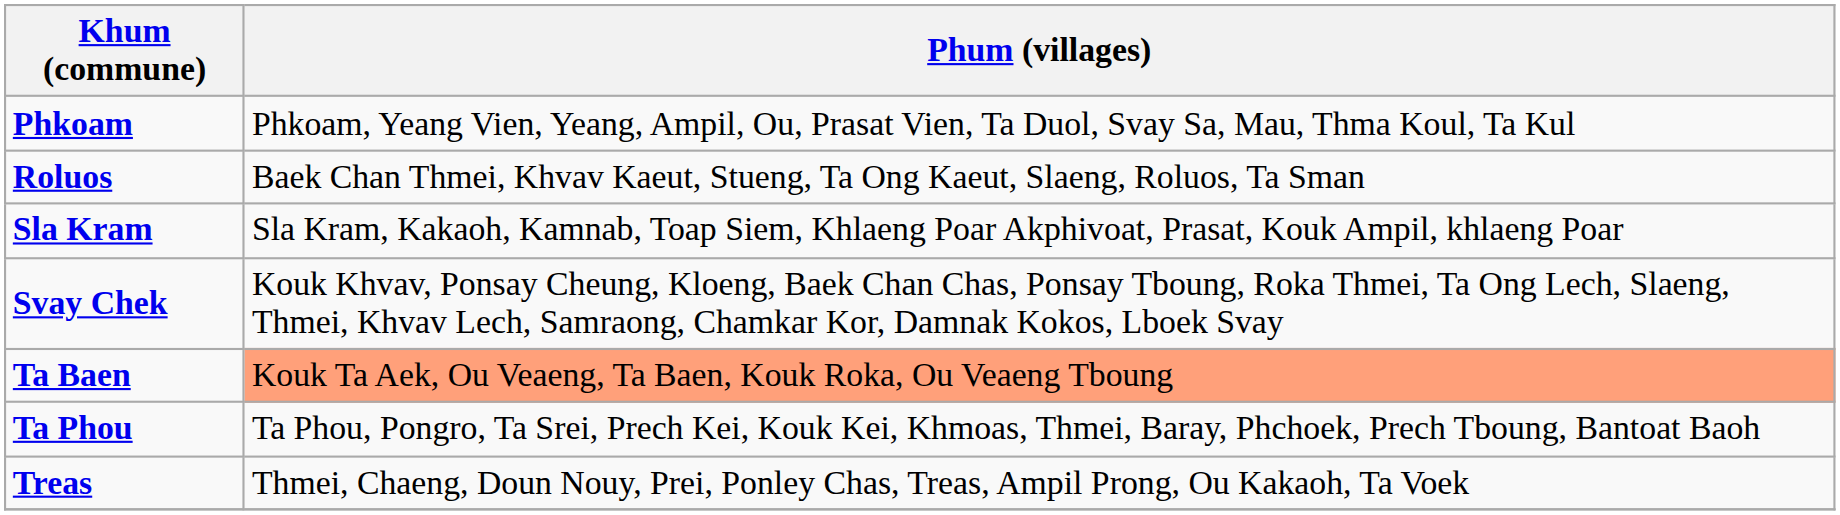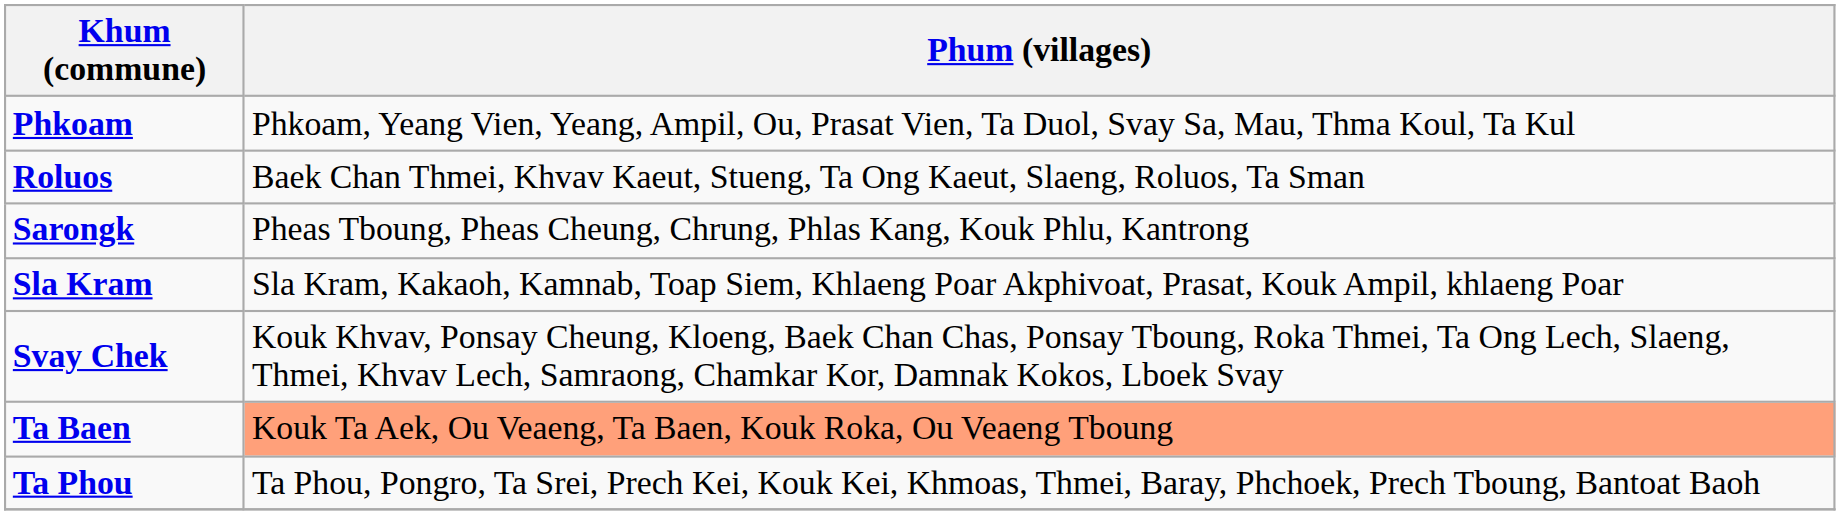+ row: Sarongk | Pheas Tboung, Pheas Cheung, Chrung, Phlas Kang, Kouk Phlu, Kantrong
- row: Treas | Thmei, Chaeng, Doun Nouy, Prei, Ponley Chas, Treas, Ampil Prong, Ou Kakaoh, Ta Voek
